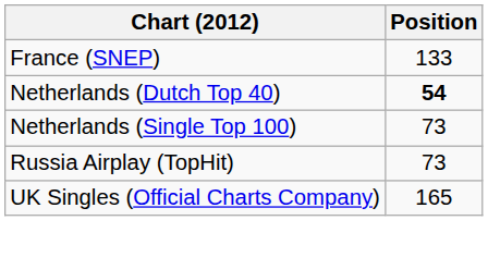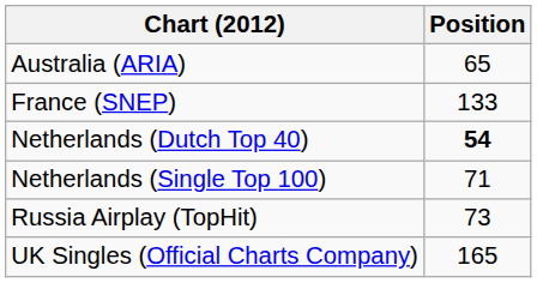+ row: Australia (ARIA) | 65
Netherlands (Single Top 100) | Position: 73 -> 71
